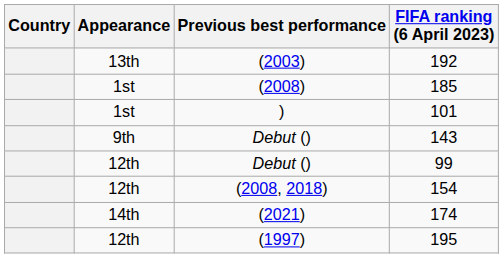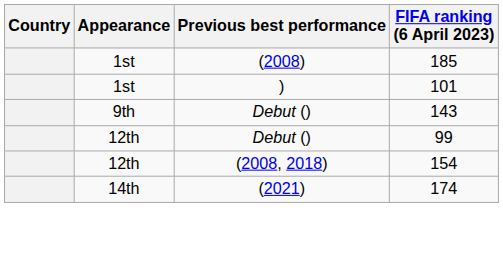- row: 13th | (2003) | 192
- row: 12th | (1997) | 195
